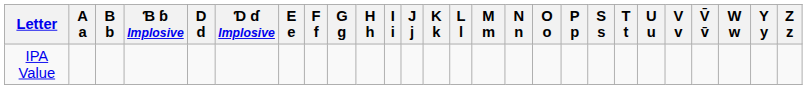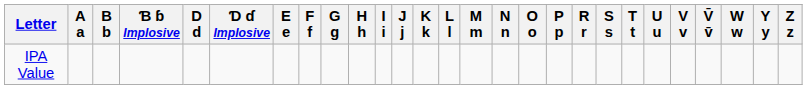+ column: R r
